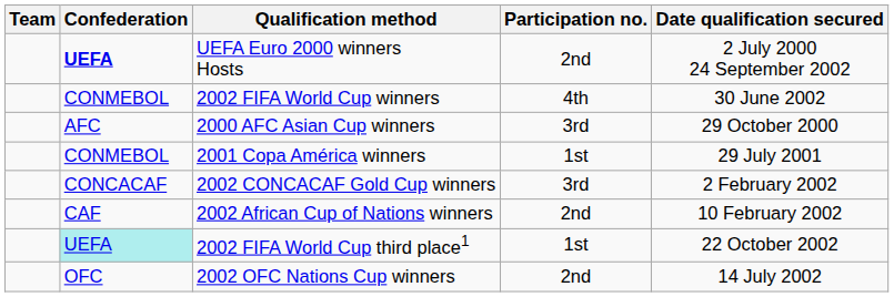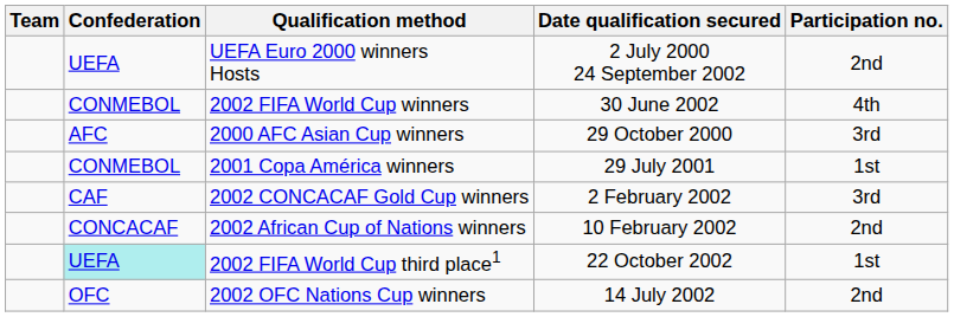columns swapped: Date qualification secured <-> Participation no.
UEFA Euro 2000 winners Hosts | Confederation: bold -> normal
2002 CONCACAF Gold Cup winners | Confederation: CONCACAF -> CAF
2002 African Cup of Nations winners | Confederation: CAF -> CONCACAF
